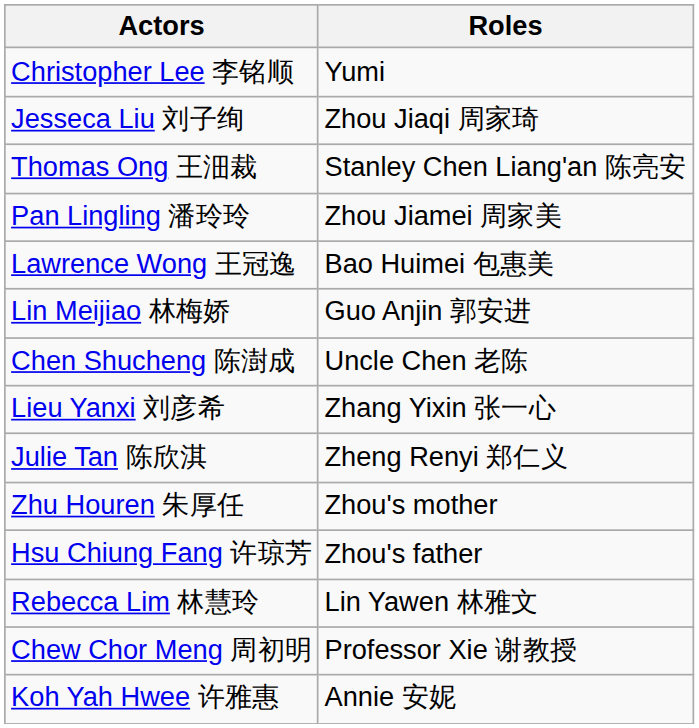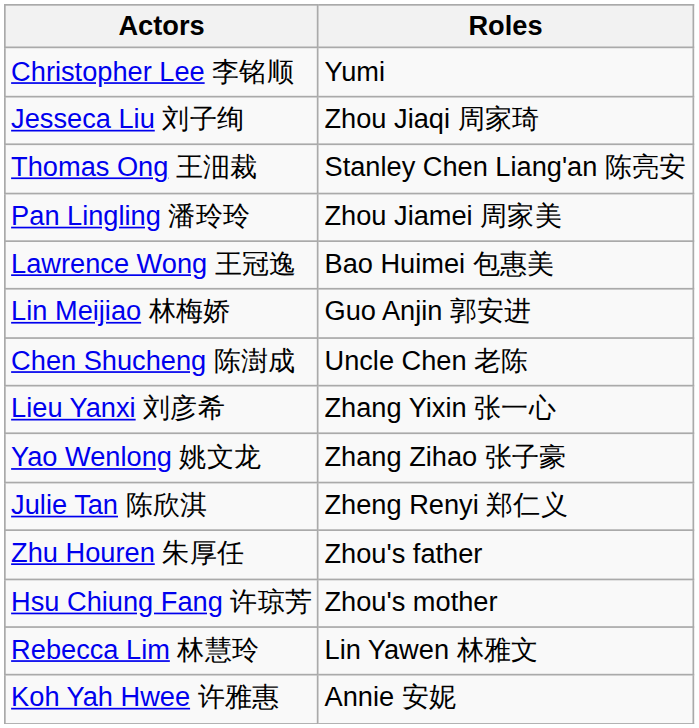+ row: Yao Wenlong 姚文龙 | Zhang Zihao 张子豪
Zhu Houren 朱厚任 | Roles: Zhou's mother -> Zhou's father
Hsu Chiung Fang 许琼芳 | Roles: Zhou's father -> Zhou's mother
- row: Chew Chor Meng 周初明 | Professor Xie 谢教授
